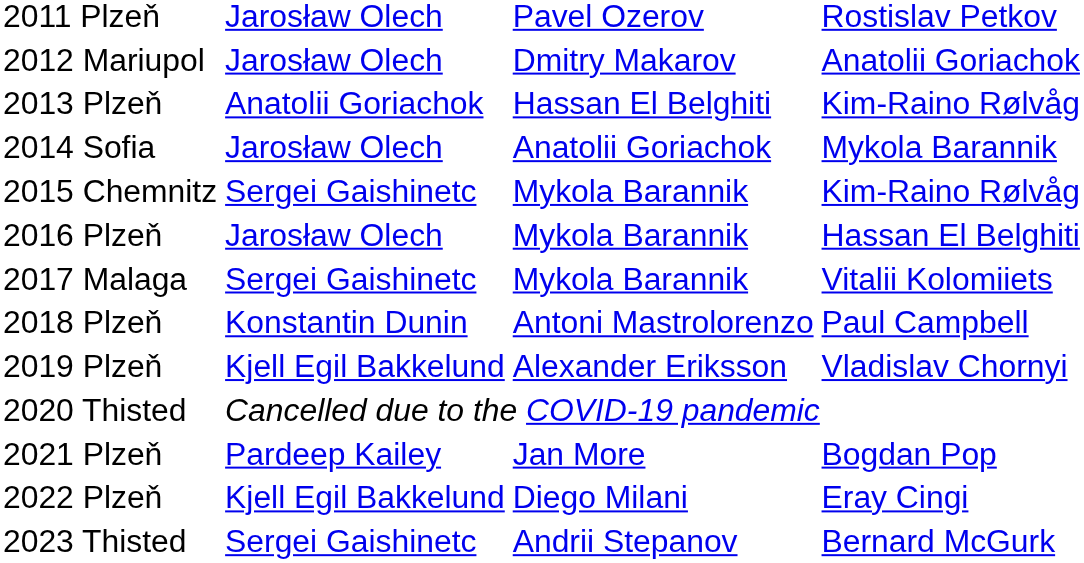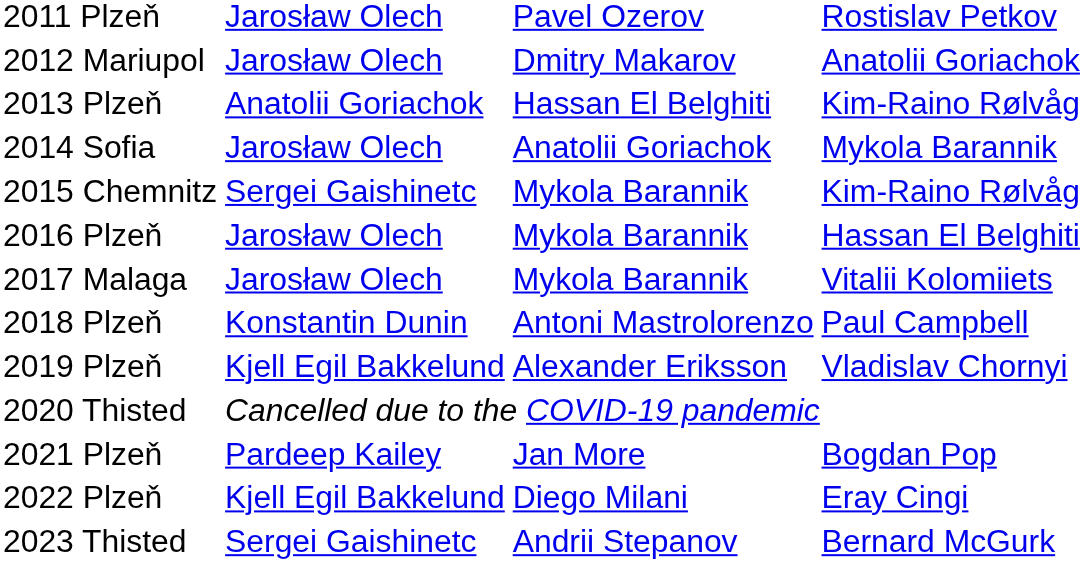2017 Malaga | column 2: Sergei Gaishinetc -> Jarosław Olech
